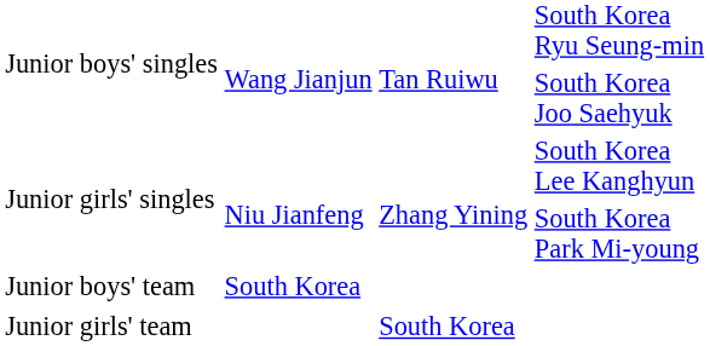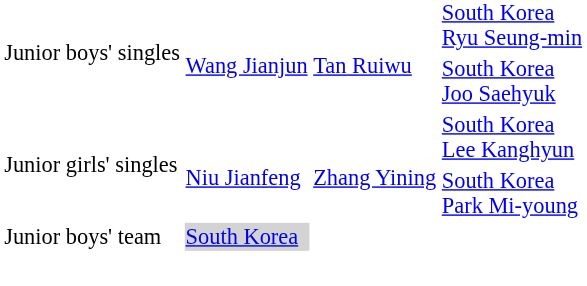Junior boys' team | column 2: no background -> lightgrey background
- row: Junior girls' team | South Korea
